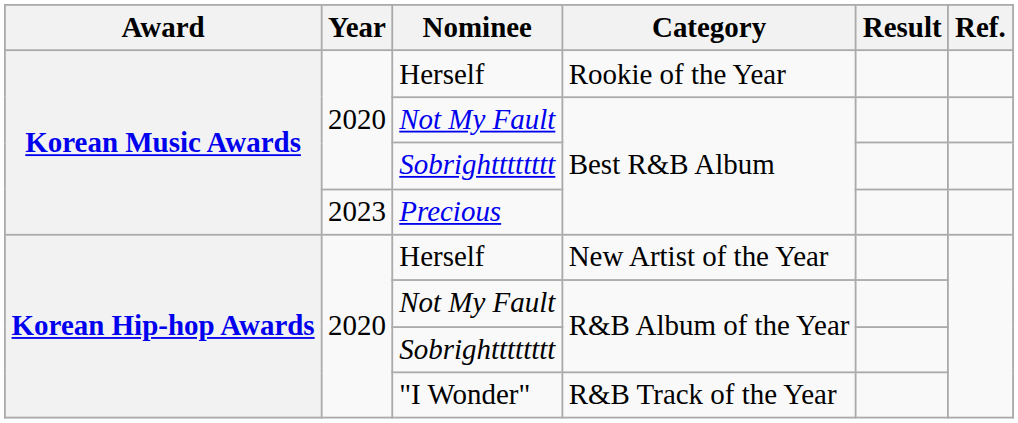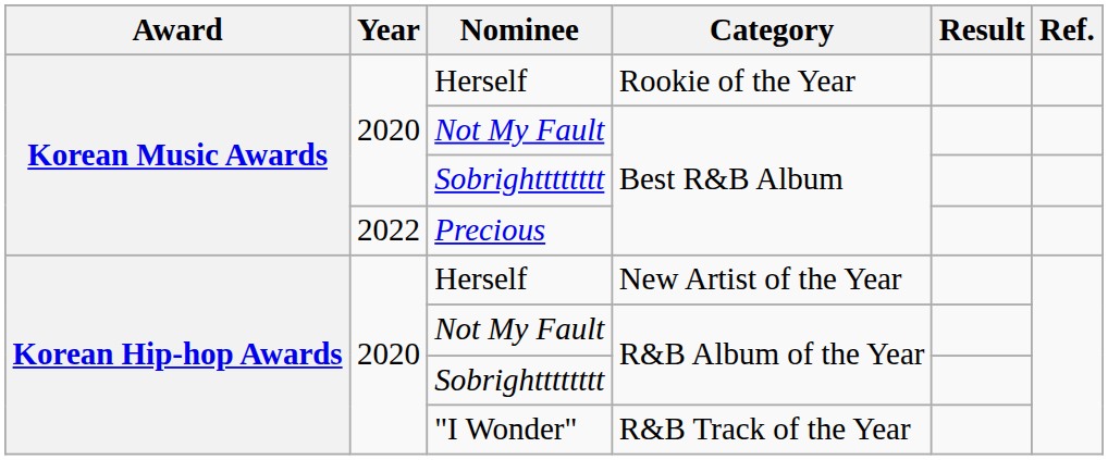Precious | Year: 2023 -> 2022
